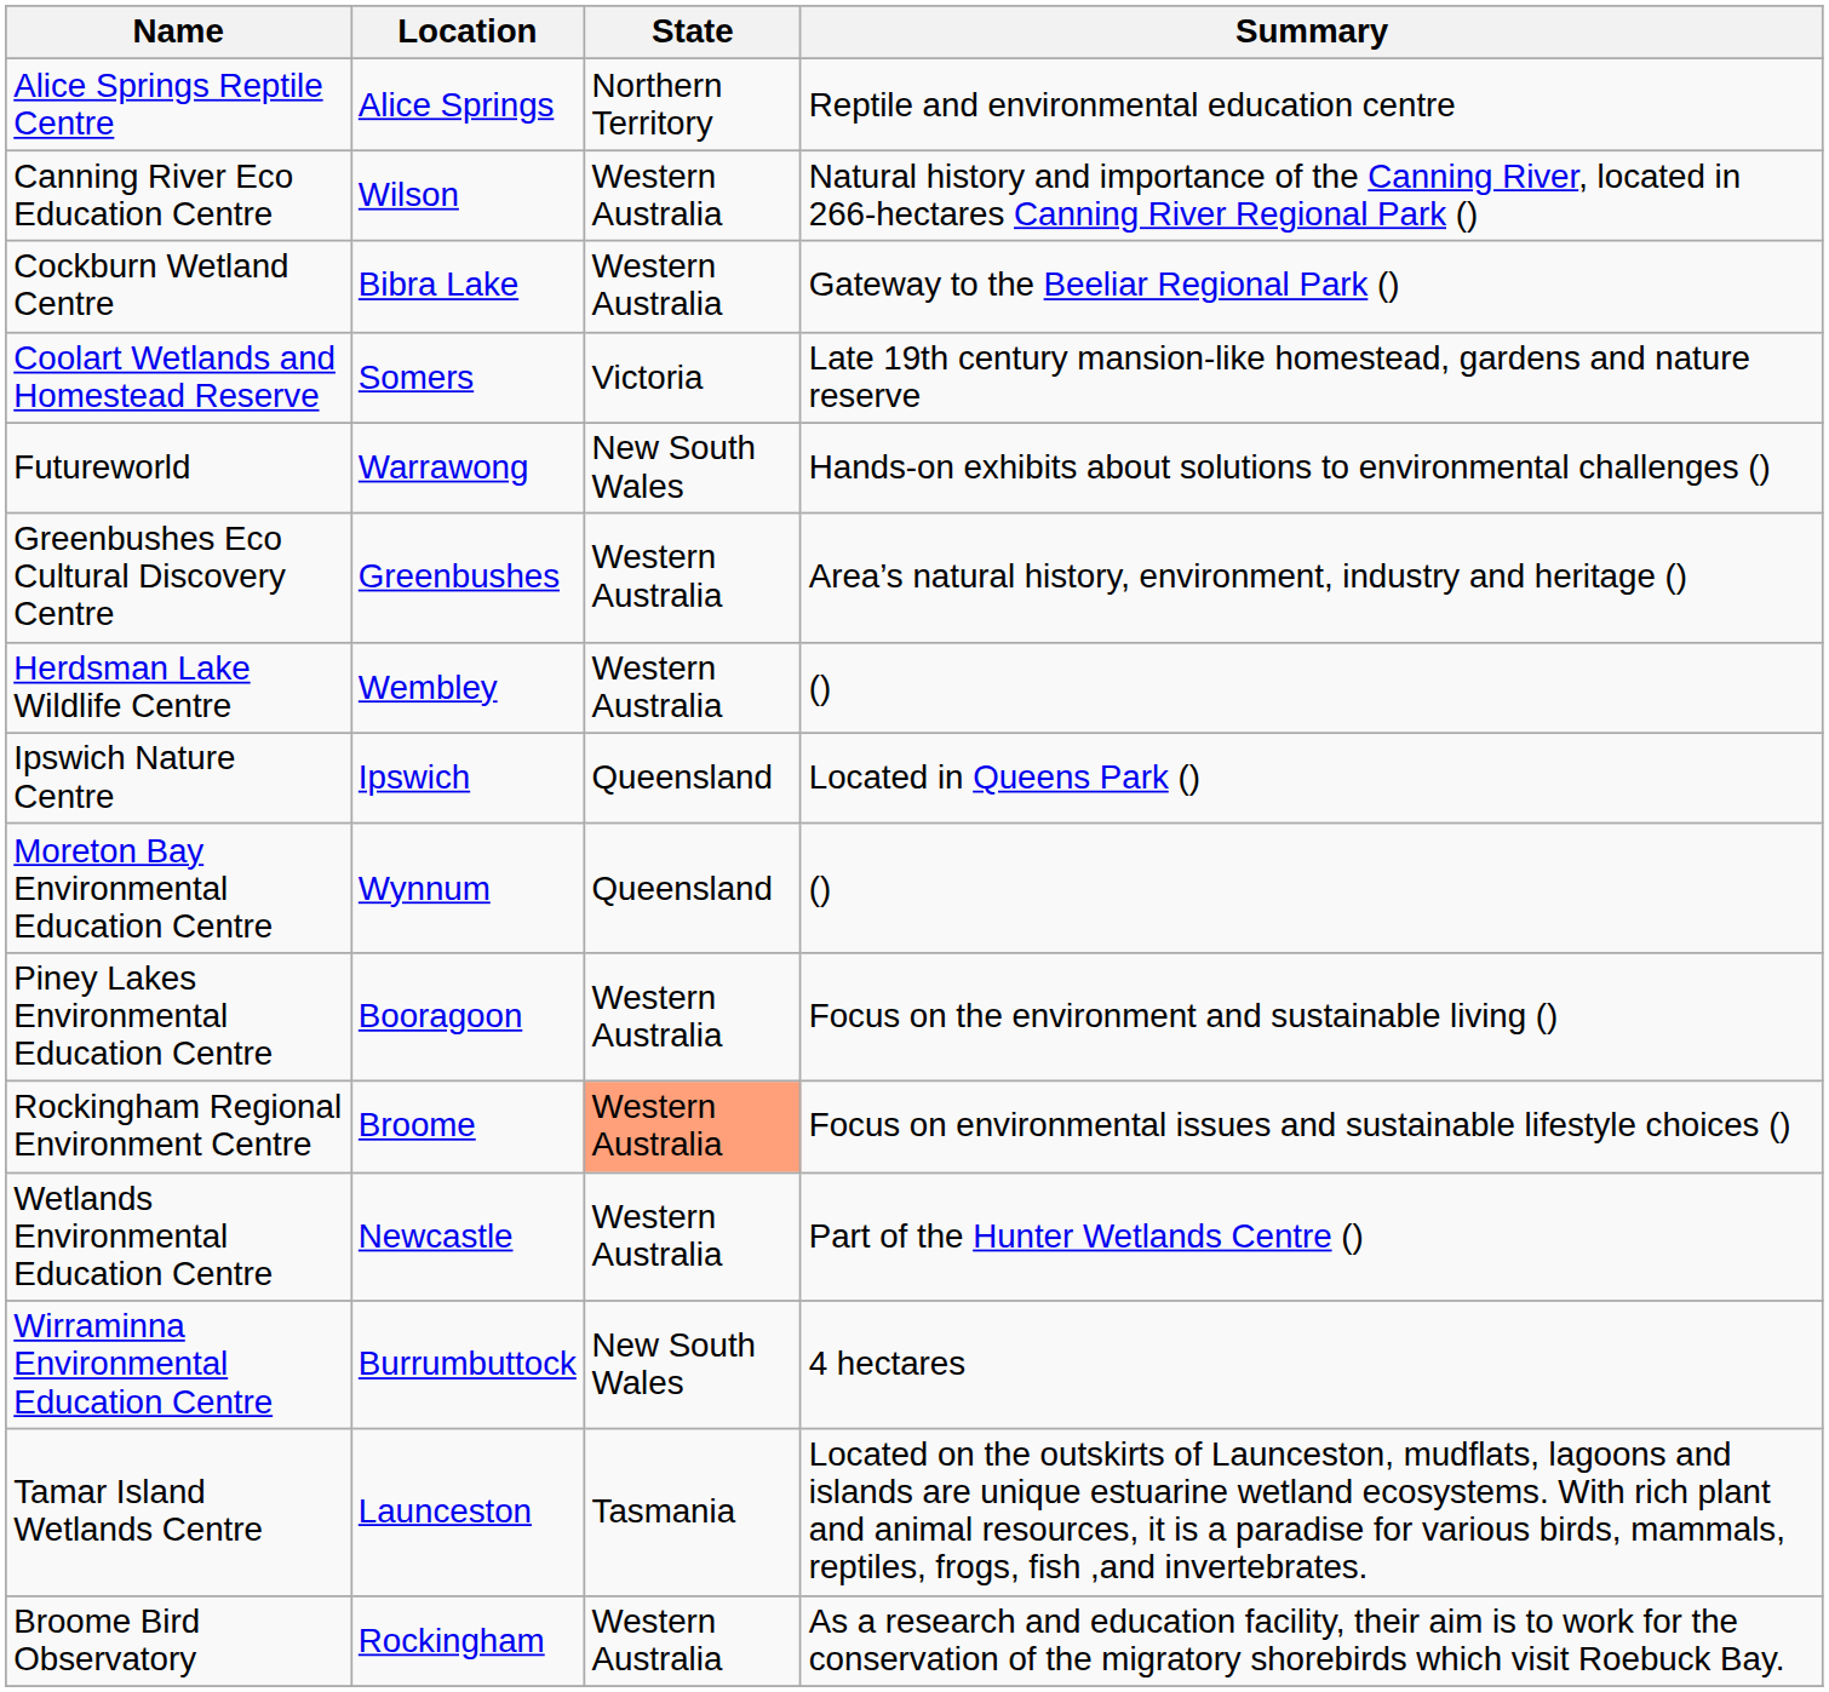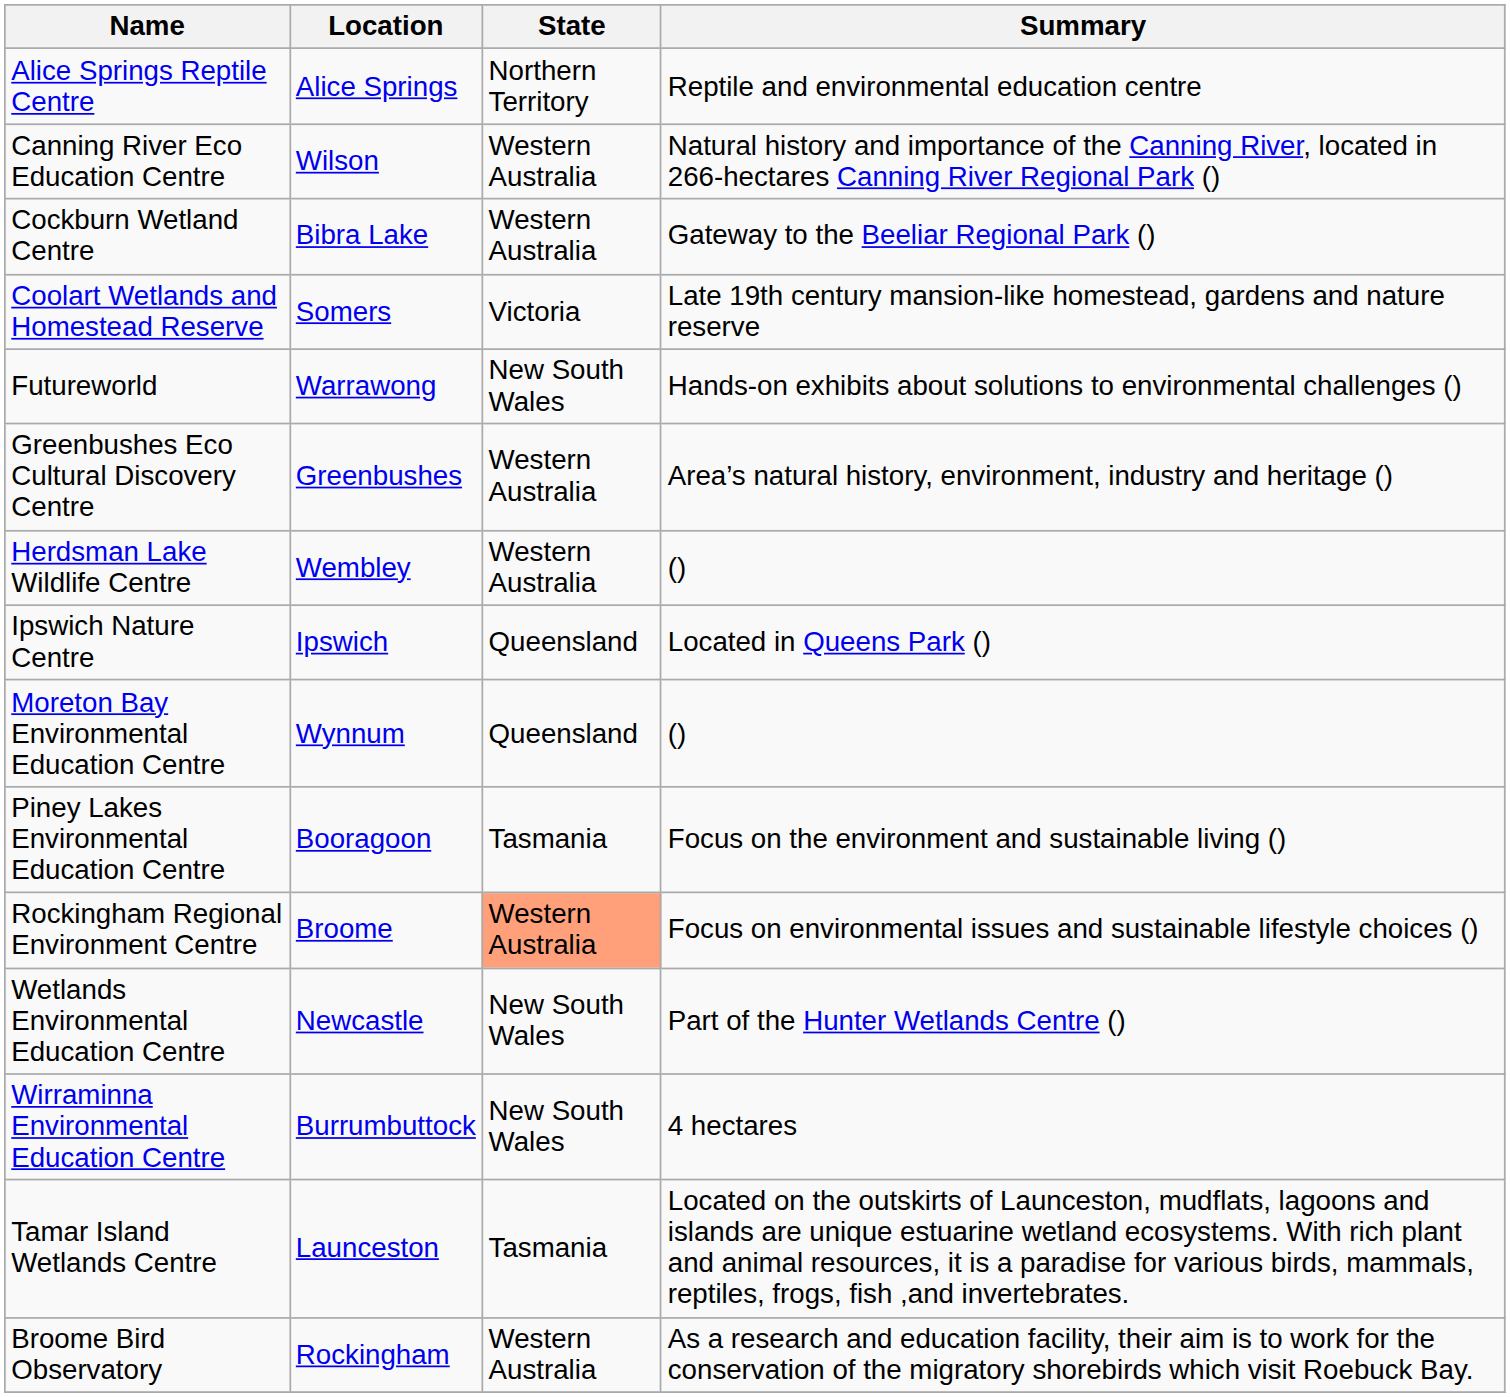Piney Lakes Environmental Education Centre | State: Western Australia -> Tasmania
Wetlands Environmental Education Centre | State: Western Australia -> New South Wales
